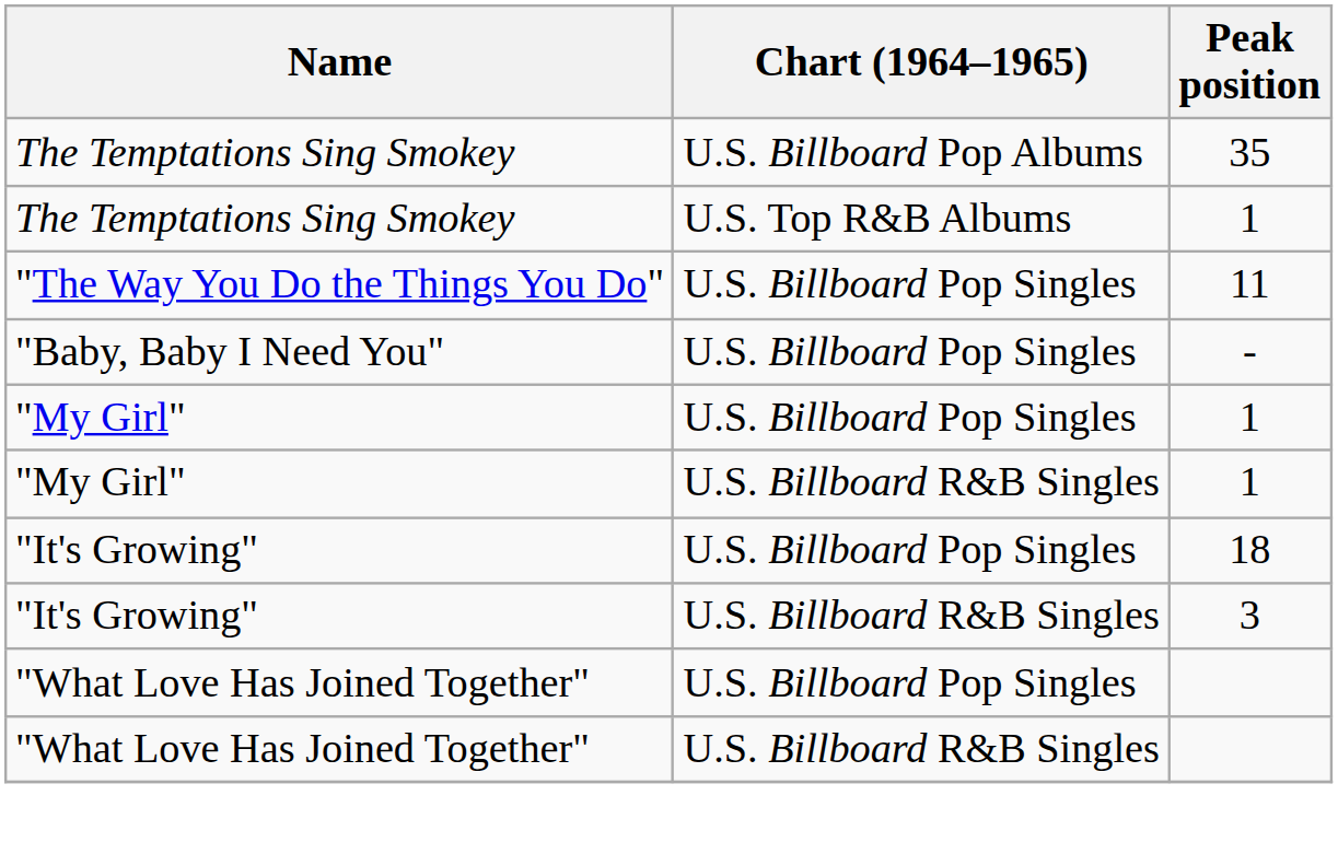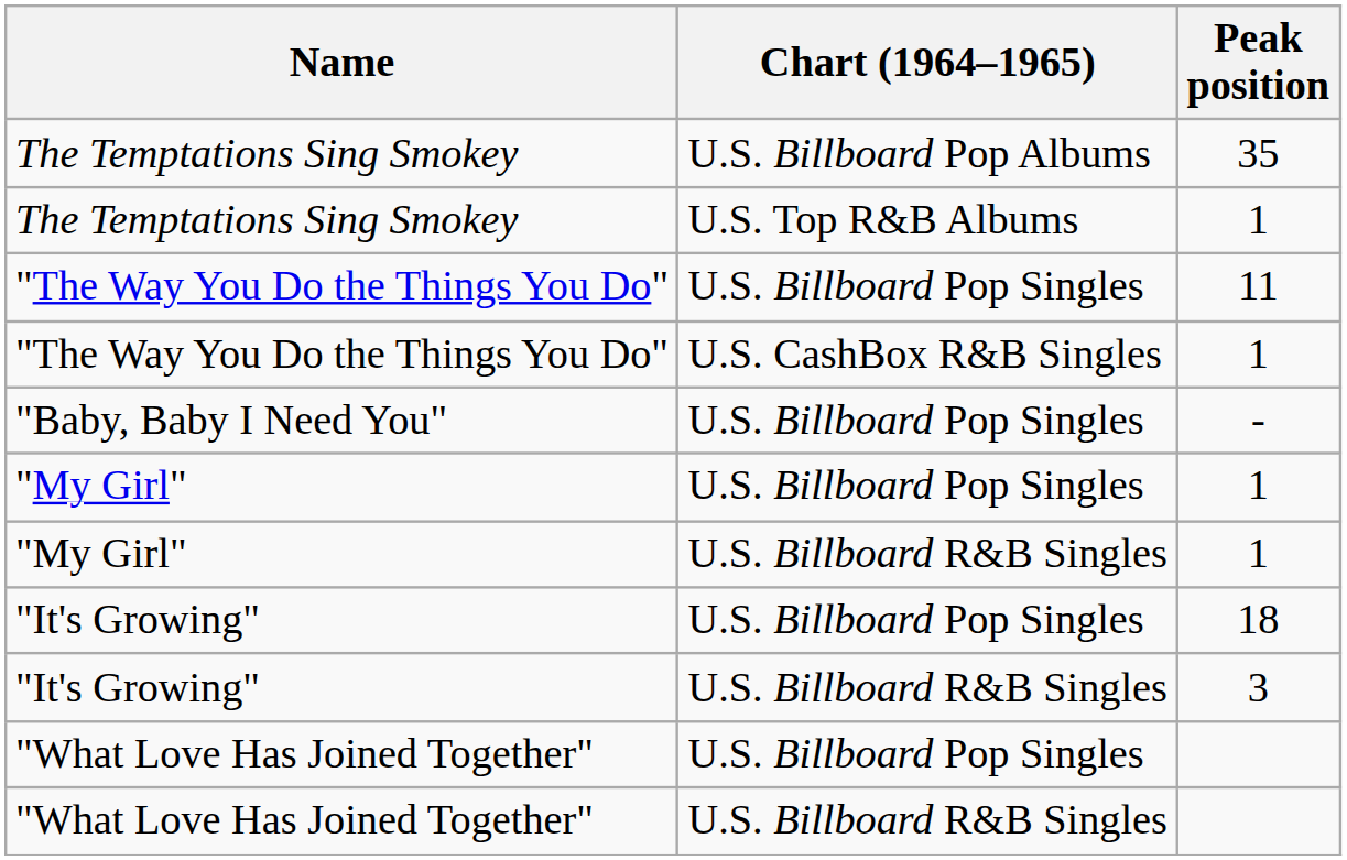+ row: "The Way You Do the Things You Do" | U.S. CashBox R&B Singles | 1
